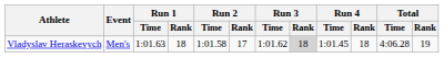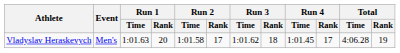Vladyslav Heraskevych | Run 1 / Rank: 18 -> 20
Vladyslav Heraskevych | Run 3 / Rank: lightgrey background -> no background
Vladyslav Heraskevych | Run 4 / Rank: 18 -> 17
